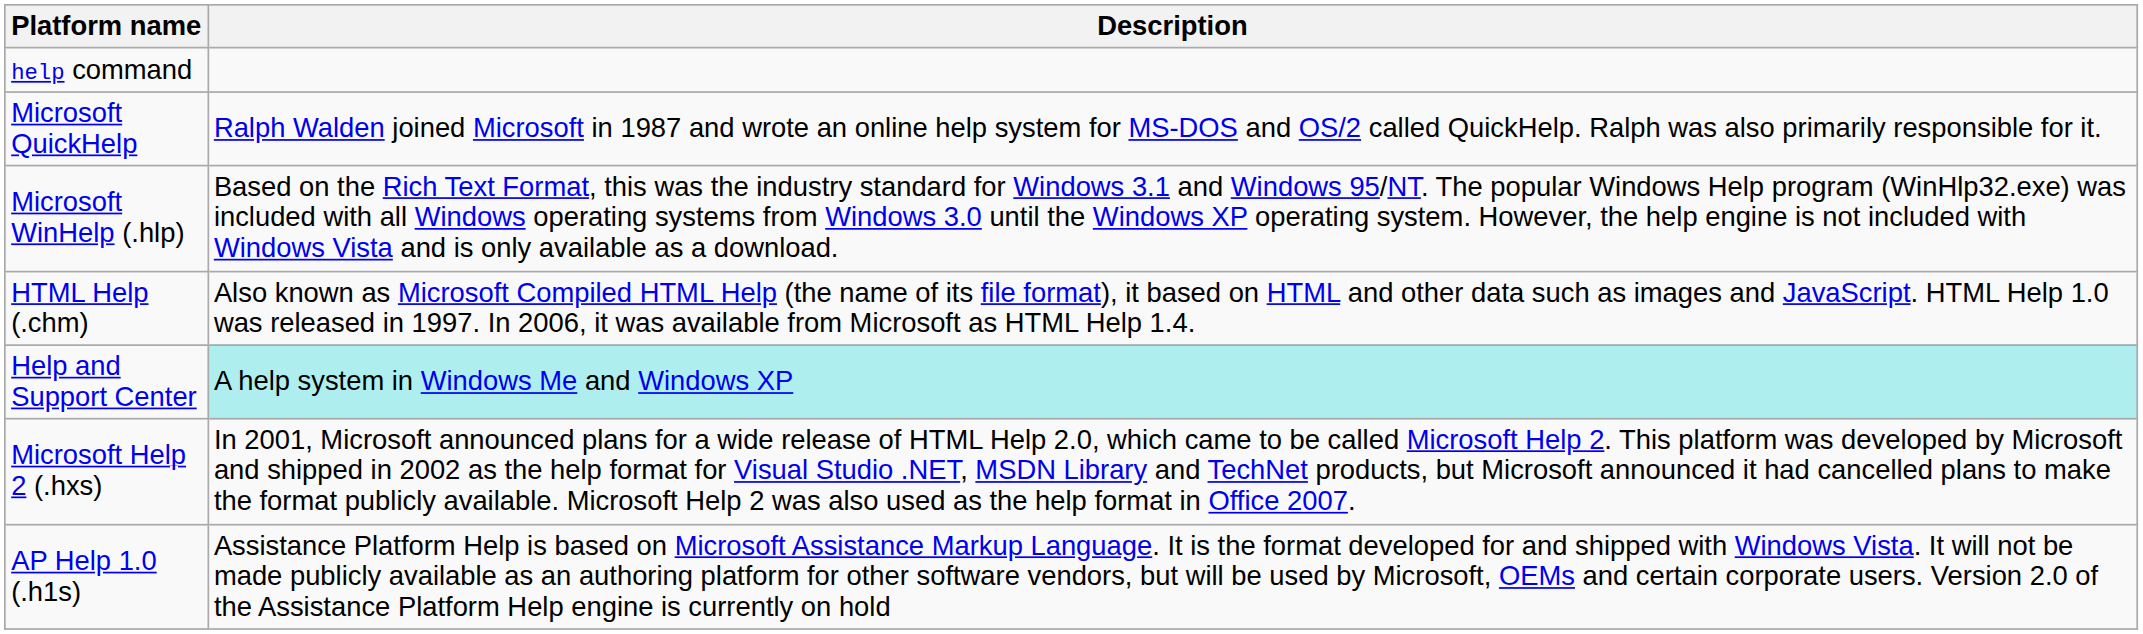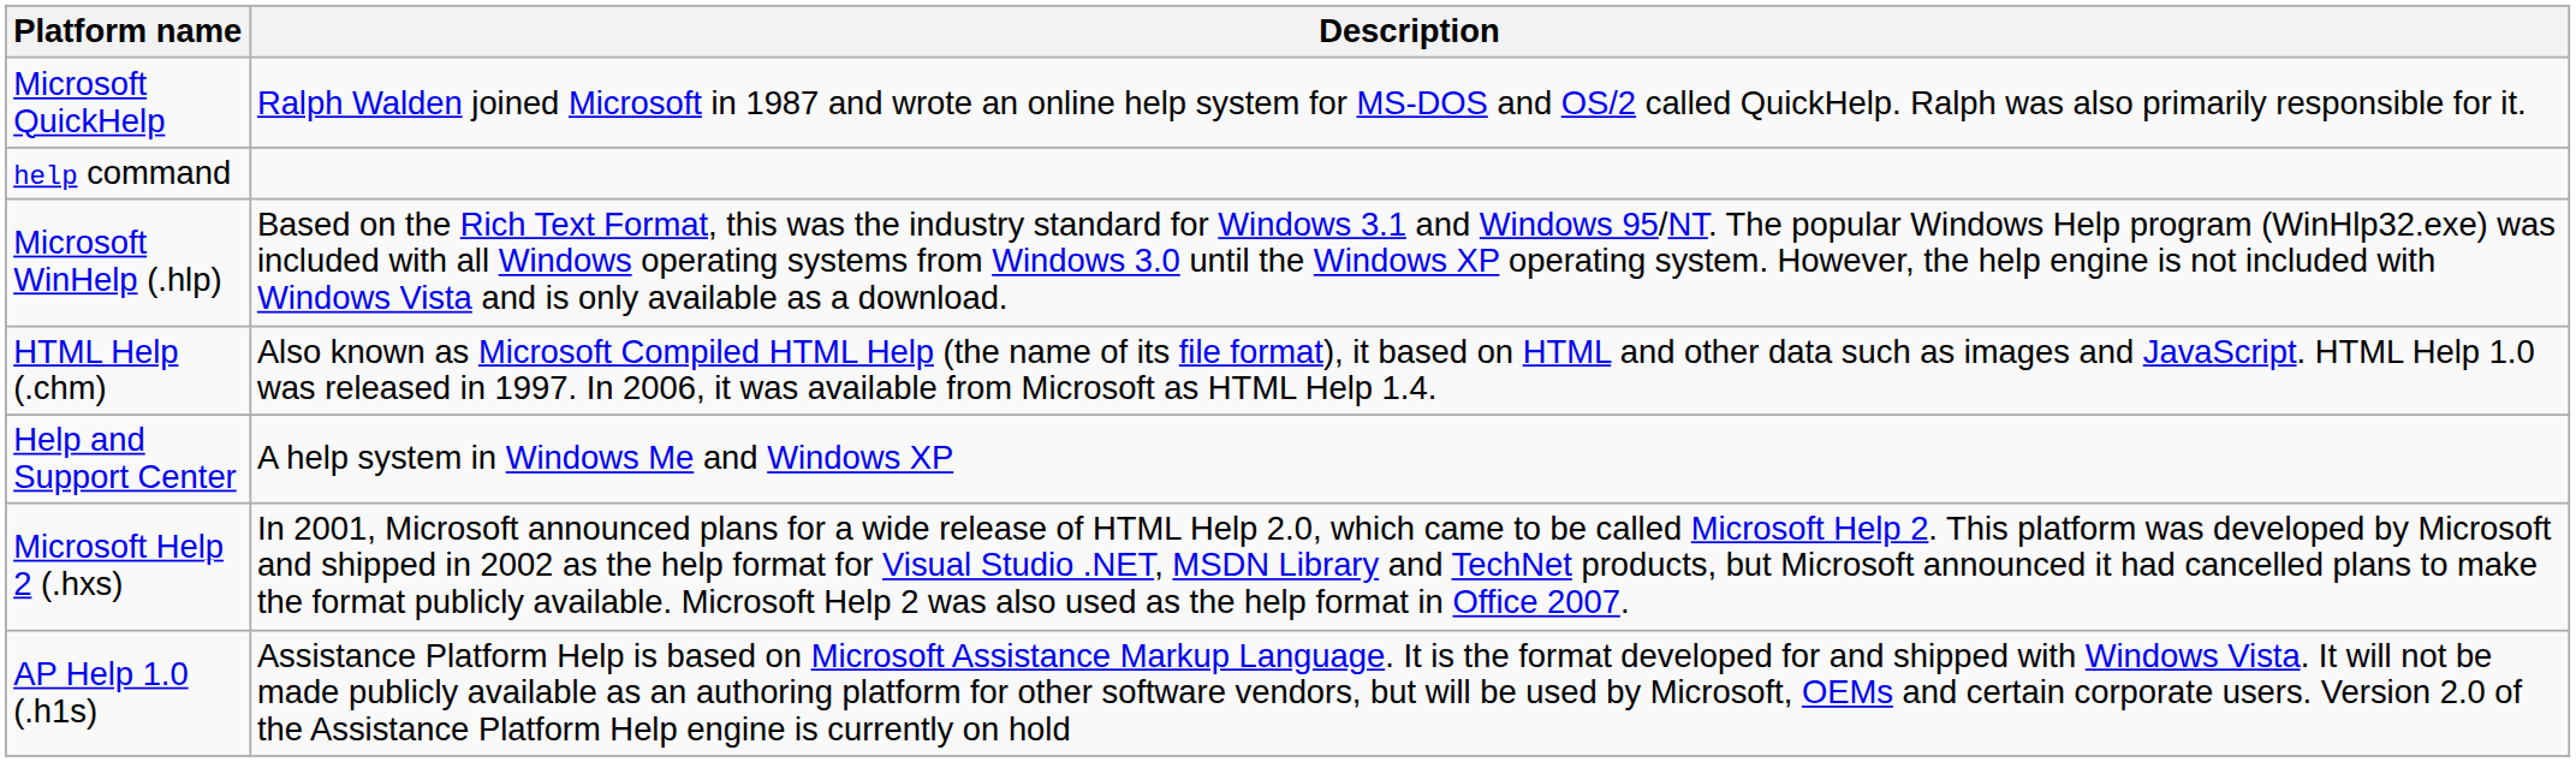rows swapped: Microsoft QuickHelp <-> help command
Help and Support Center | Description: paleturquoise background -> no background
